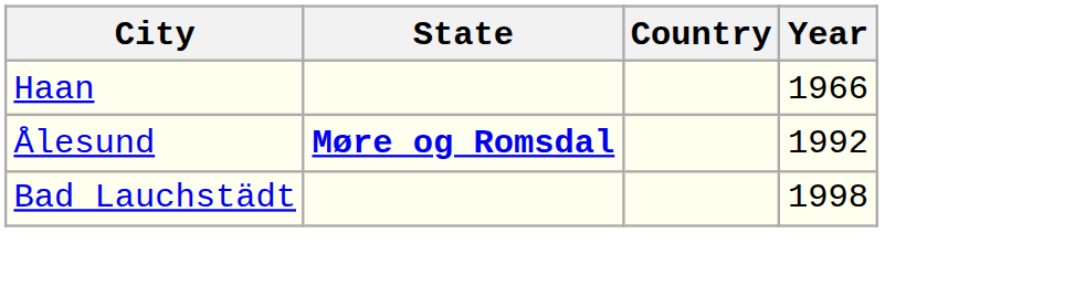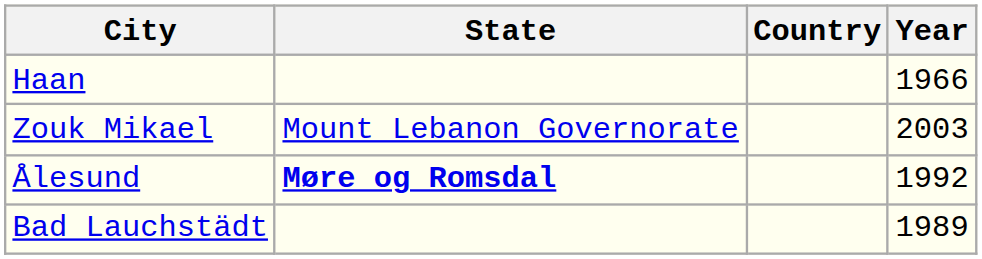+ row: Zouk Mikael | Mount Lebanon Governorate | 2003
Bad Lauchstädt | Year: 1998 -> 1989
